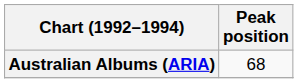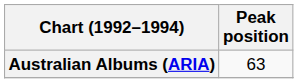Australian Albums (ARIA) | Peak position: 68 -> 63
